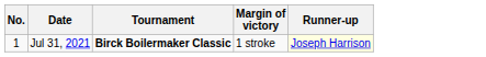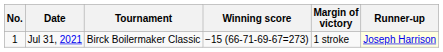+ column: Winning score | −15 (66-71-69-67=273)
Jul 31, 2021 | Tournament: bold -> normal
